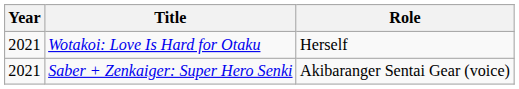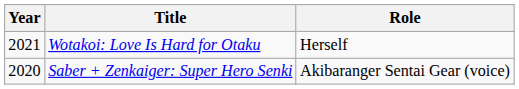Saber + Zenkaiger: Super Hero Senki | Year: 2021 -> 2020
